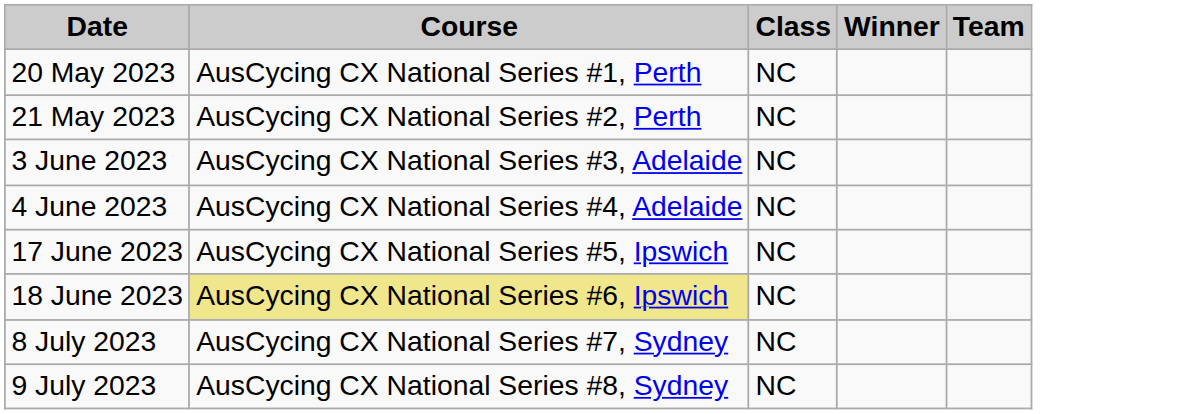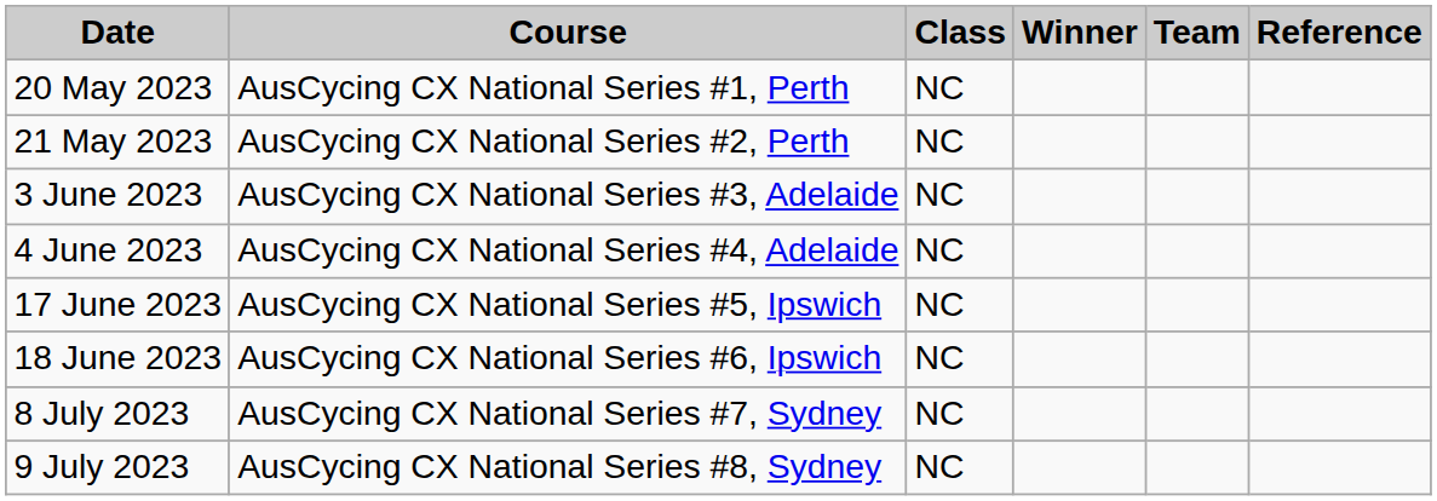+ column: Reference
18 June 2023 | Course: khaki background -> no background
